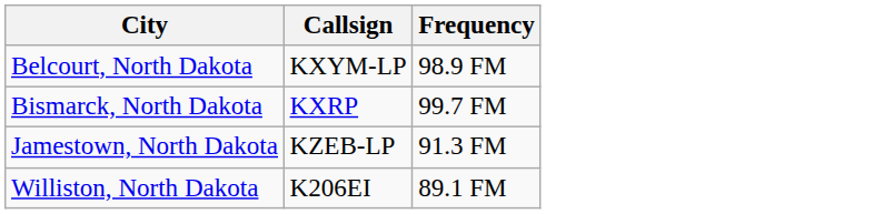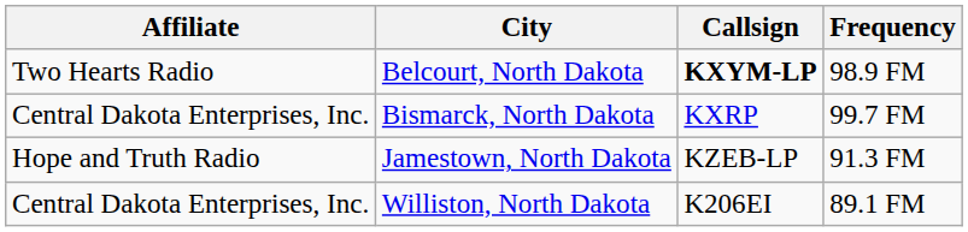+ column: Affiliate | Two Hearts Radio | Central Dakota Enterprises, Inc. | Hope and Truth Radio | Central Dakota Enterprises, Inc.
Belcourt, North Dakota | Callsign: normal -> bold
